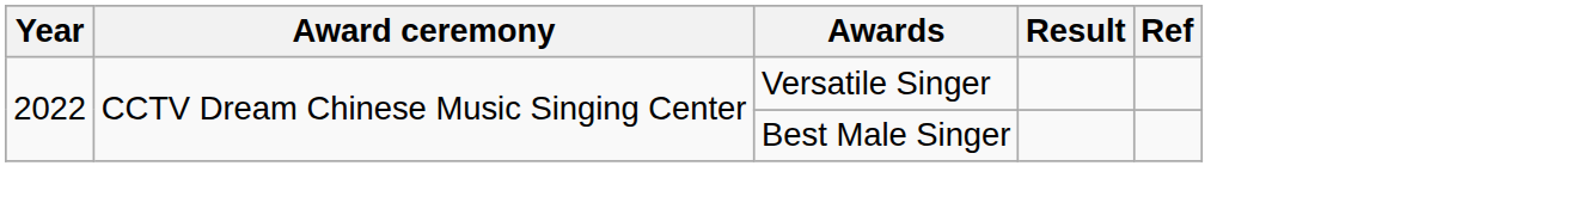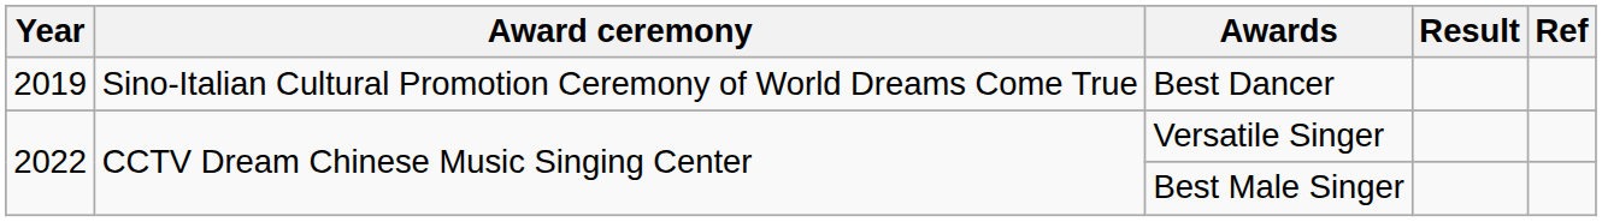+ row: 2019 | Sino-Italian Cultural Promotion Ceremony of World Dreams Come True | Best Dancer
